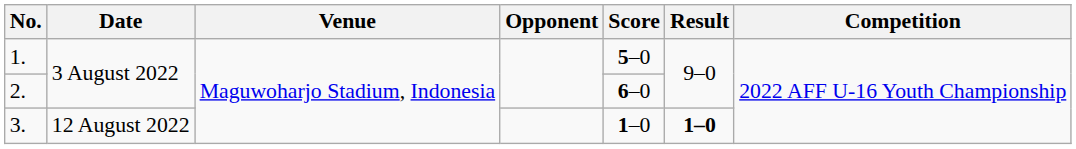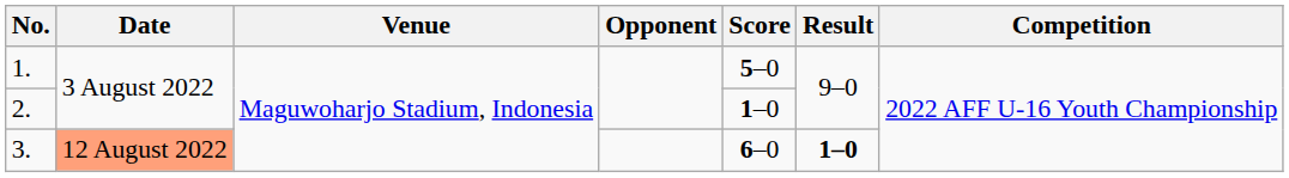2. | Score: 6–0 -> 1–0
3. | Date: no background -> lightsalmon background
3. | Score: 1–0 -> 6–0
